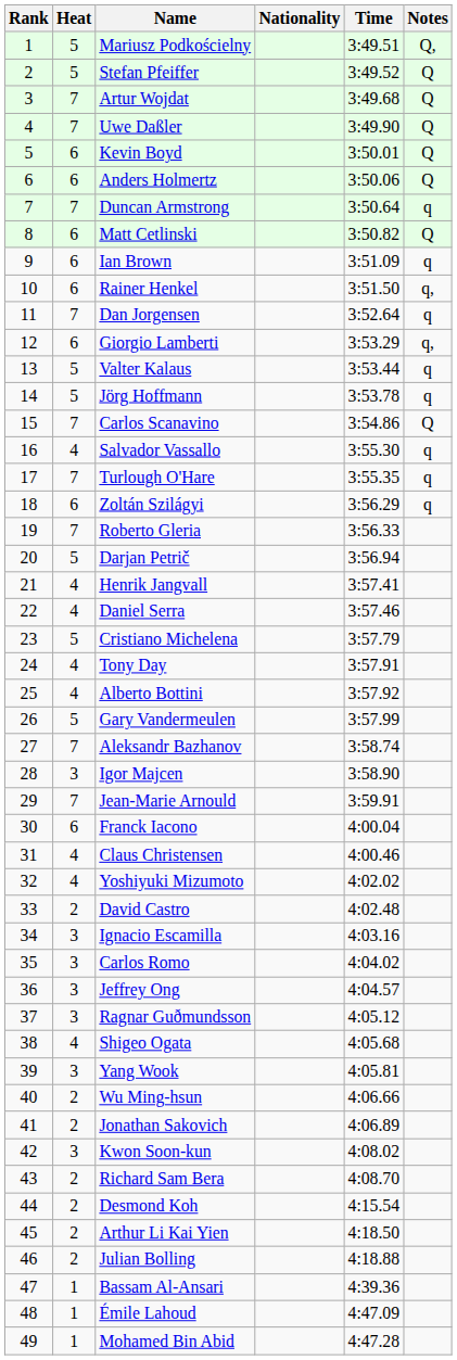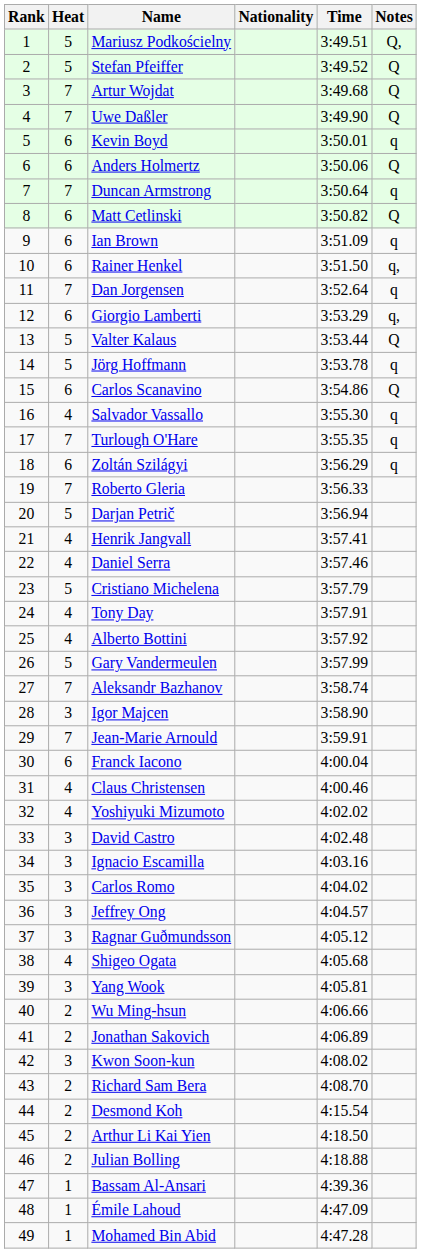Kevin Boyd | Notes: Q -> q
Valter Kalaus | Notes: q -> Q
Carlos Scanavino | Heat: 7 -> 6
David Castro | Heat: 2 -> 3
